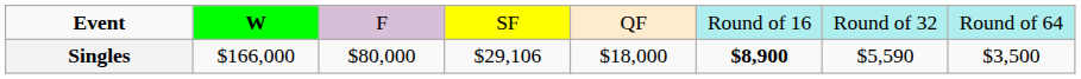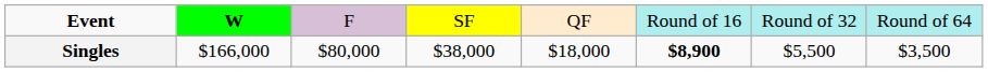Singles | column 4: $29,106 -> $38,000
Singles | column 7: $5,590 -> $5,500
